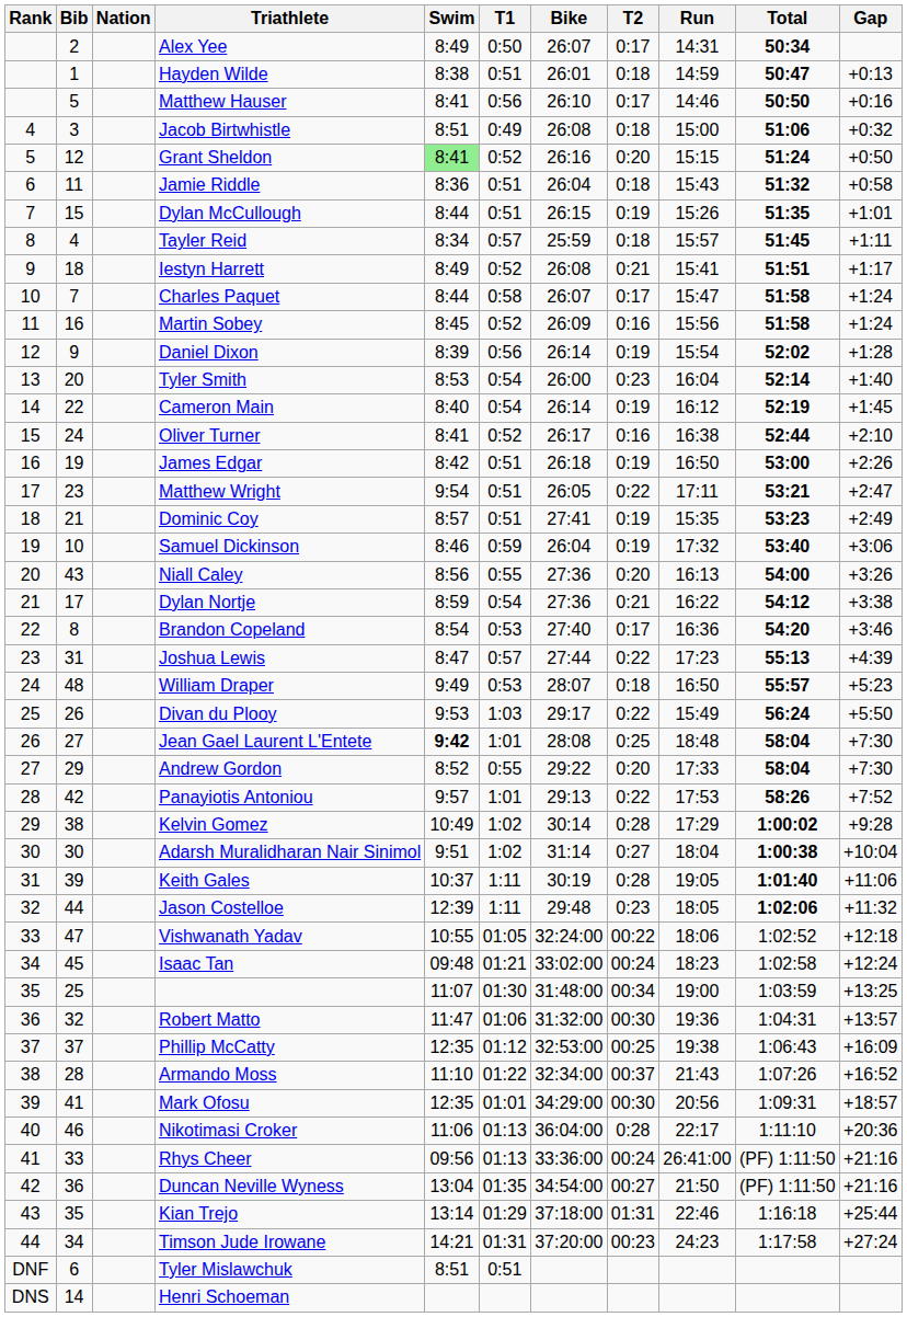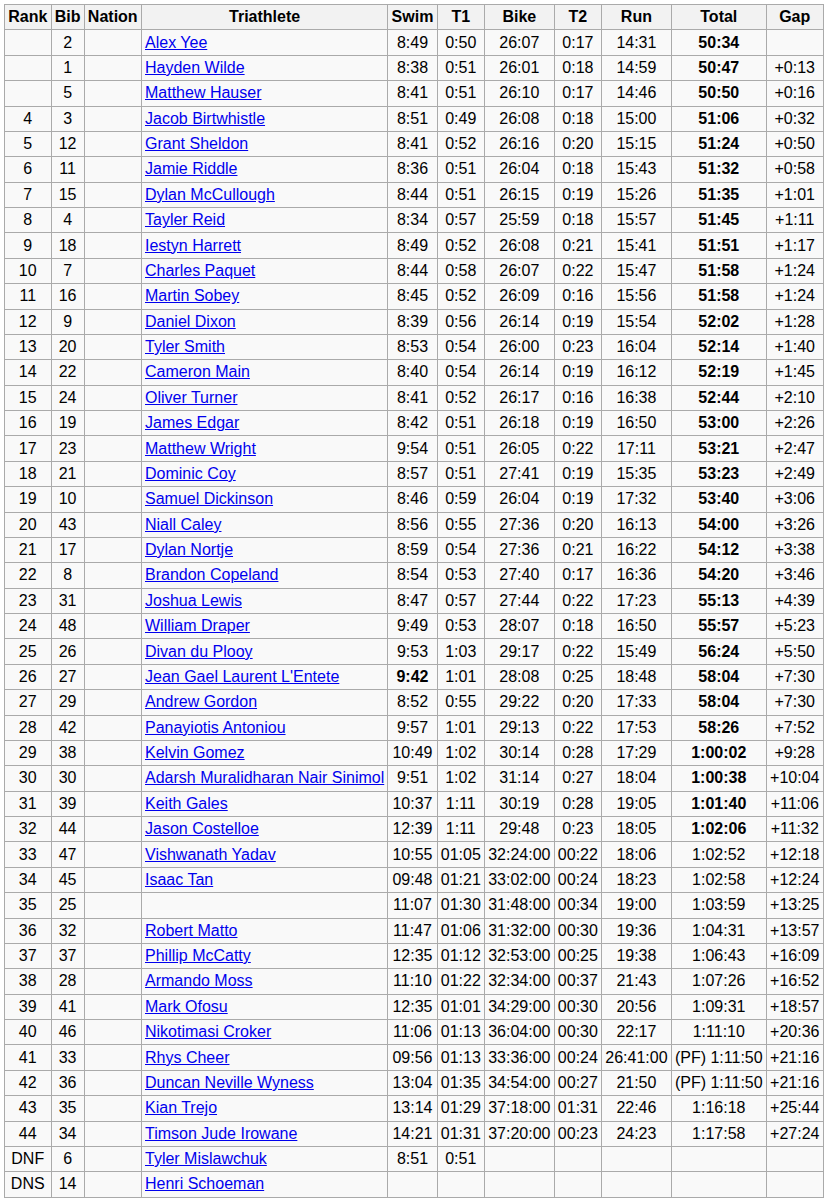Matthew Hauser | T1: 0:56 -> 0:51
Grant Sheldon | Swim: lightgreen background -> no background
Charles Paquet | T2: 0:17 -> 0:22
Nikotimasi Croker | T2: 0:28 -> 00:30
